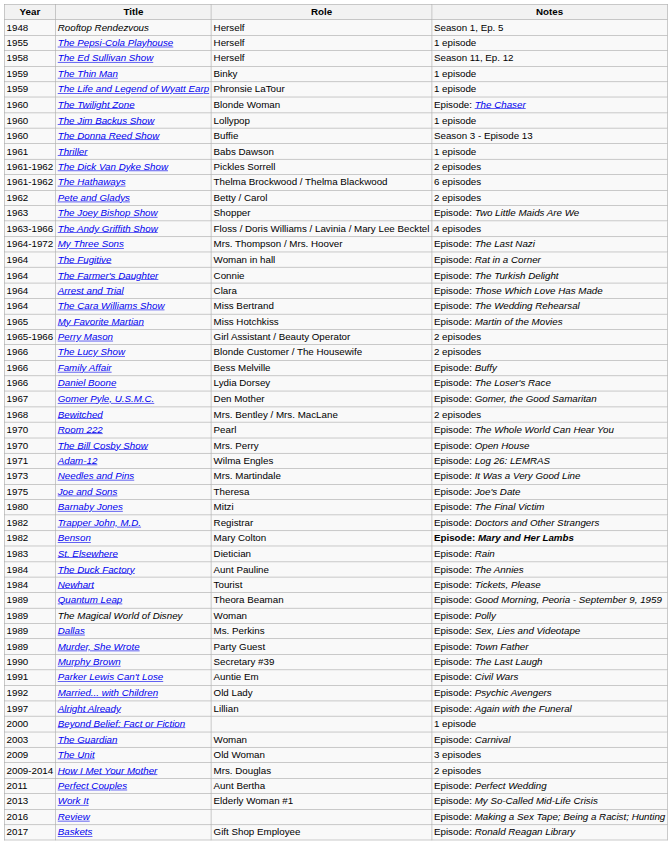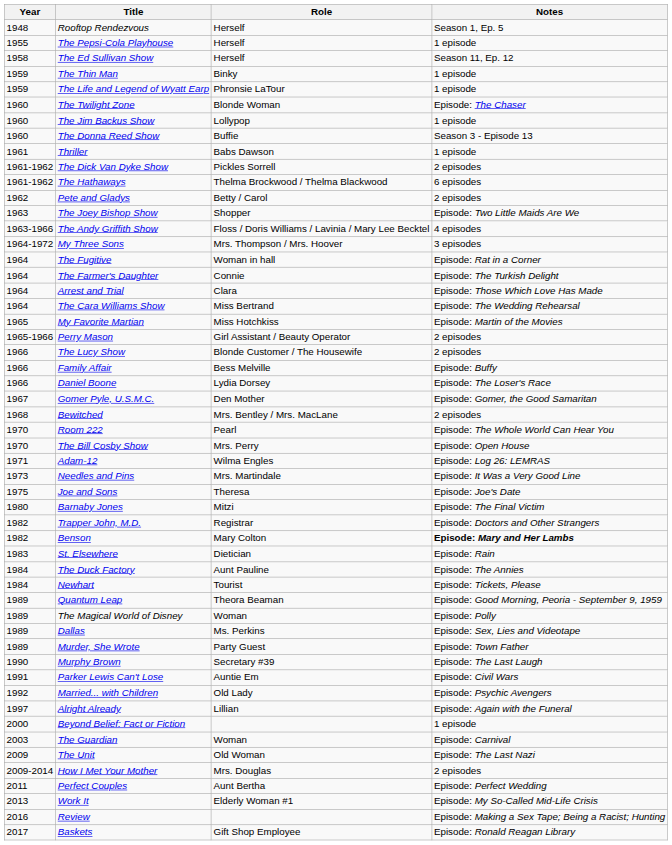My Three Sons | Notes: Episode: The Last Nazi -> 3 episodes
The Unit | Notes: 3 episodes -> Episode: The Last Nazi
